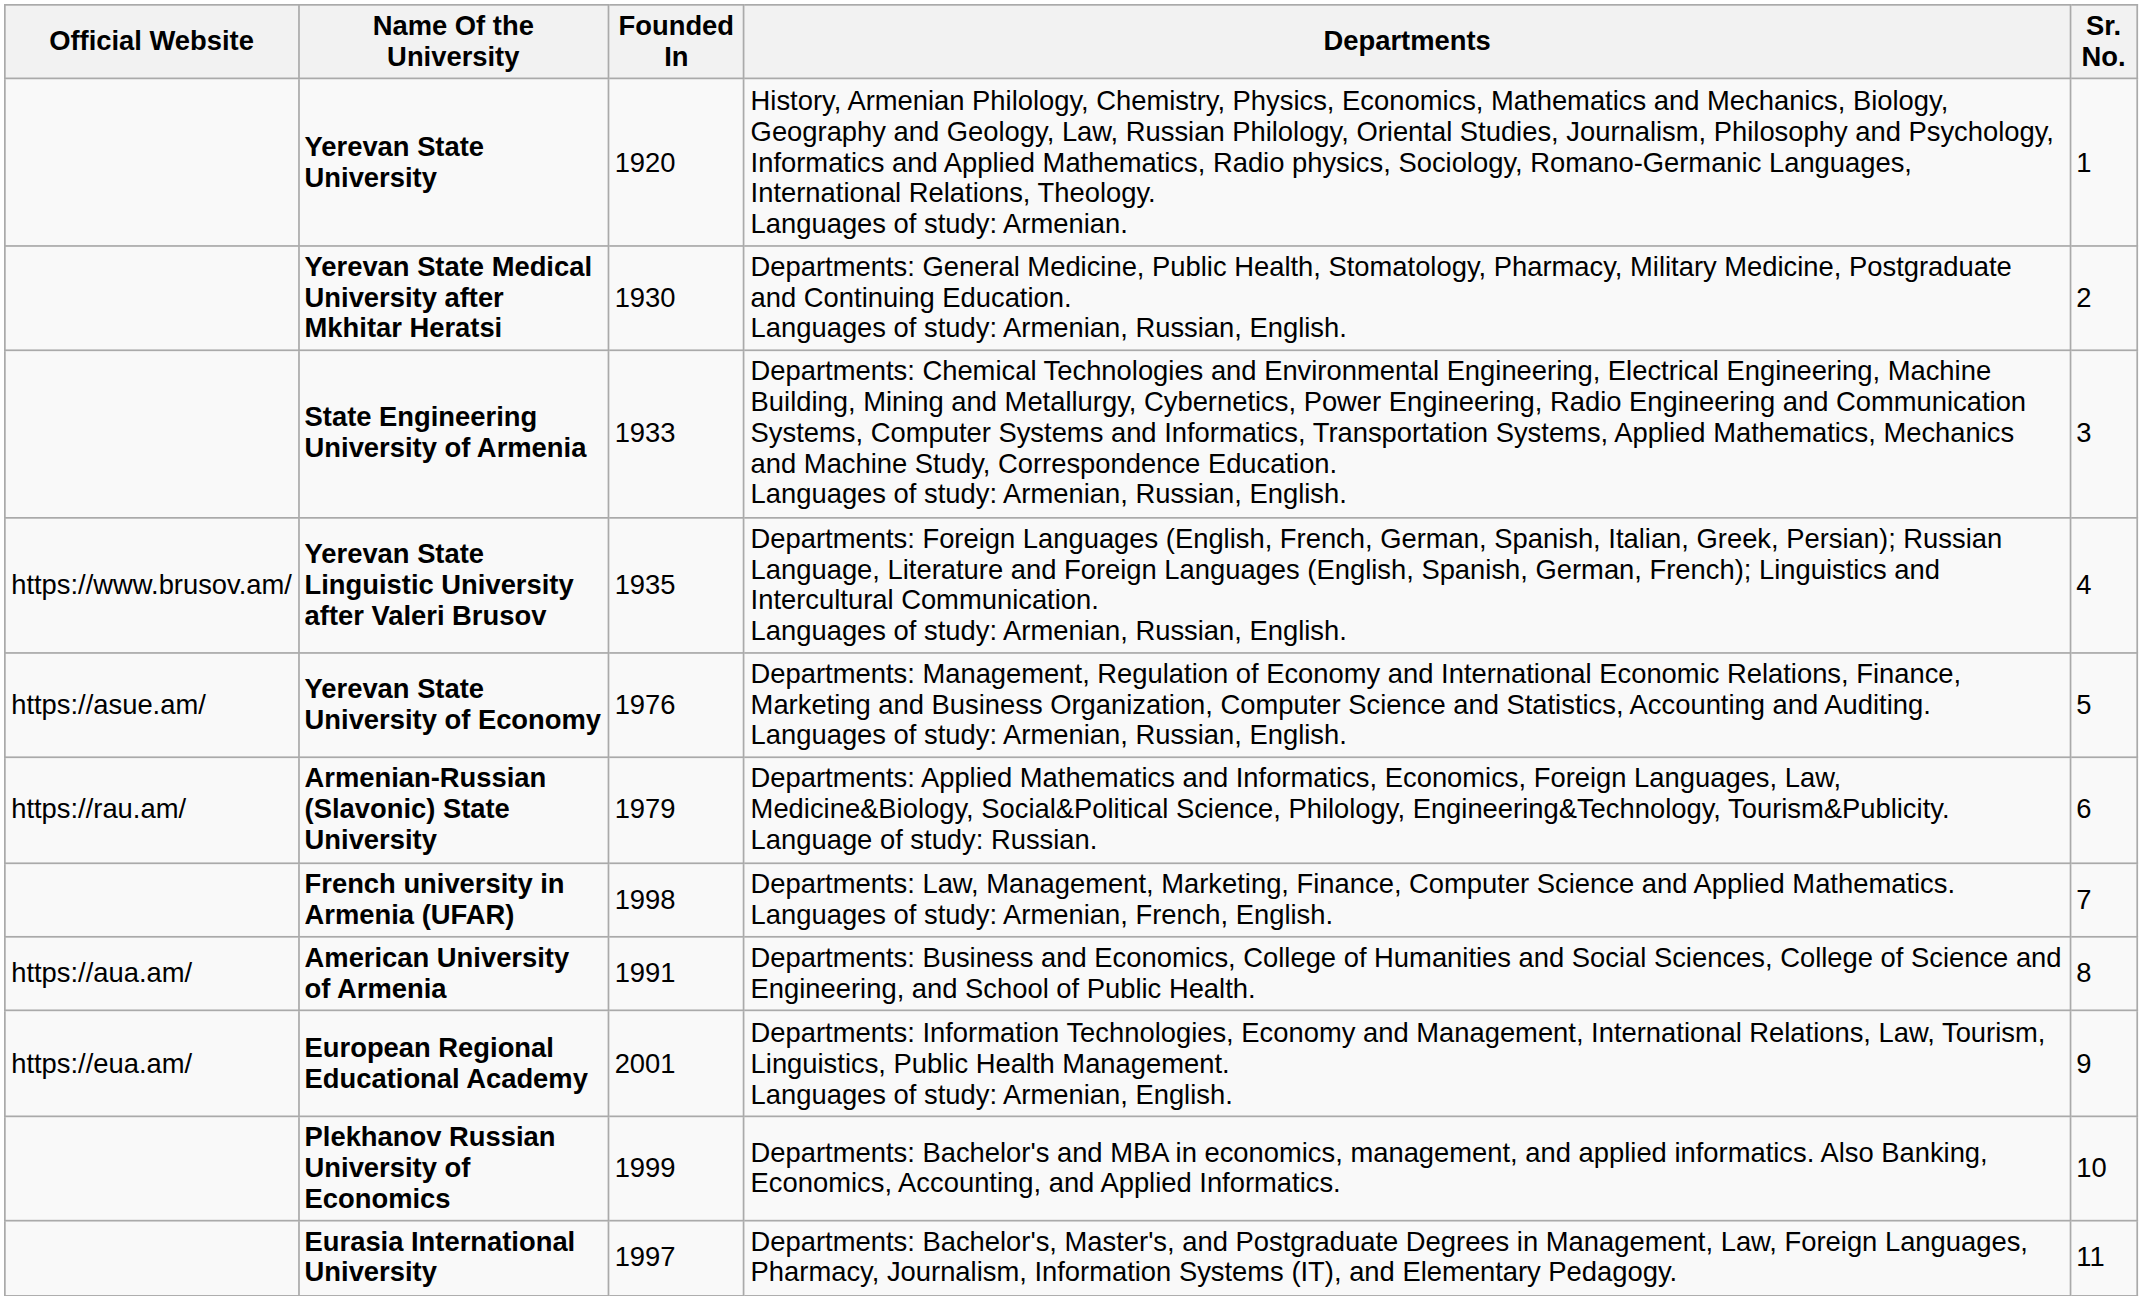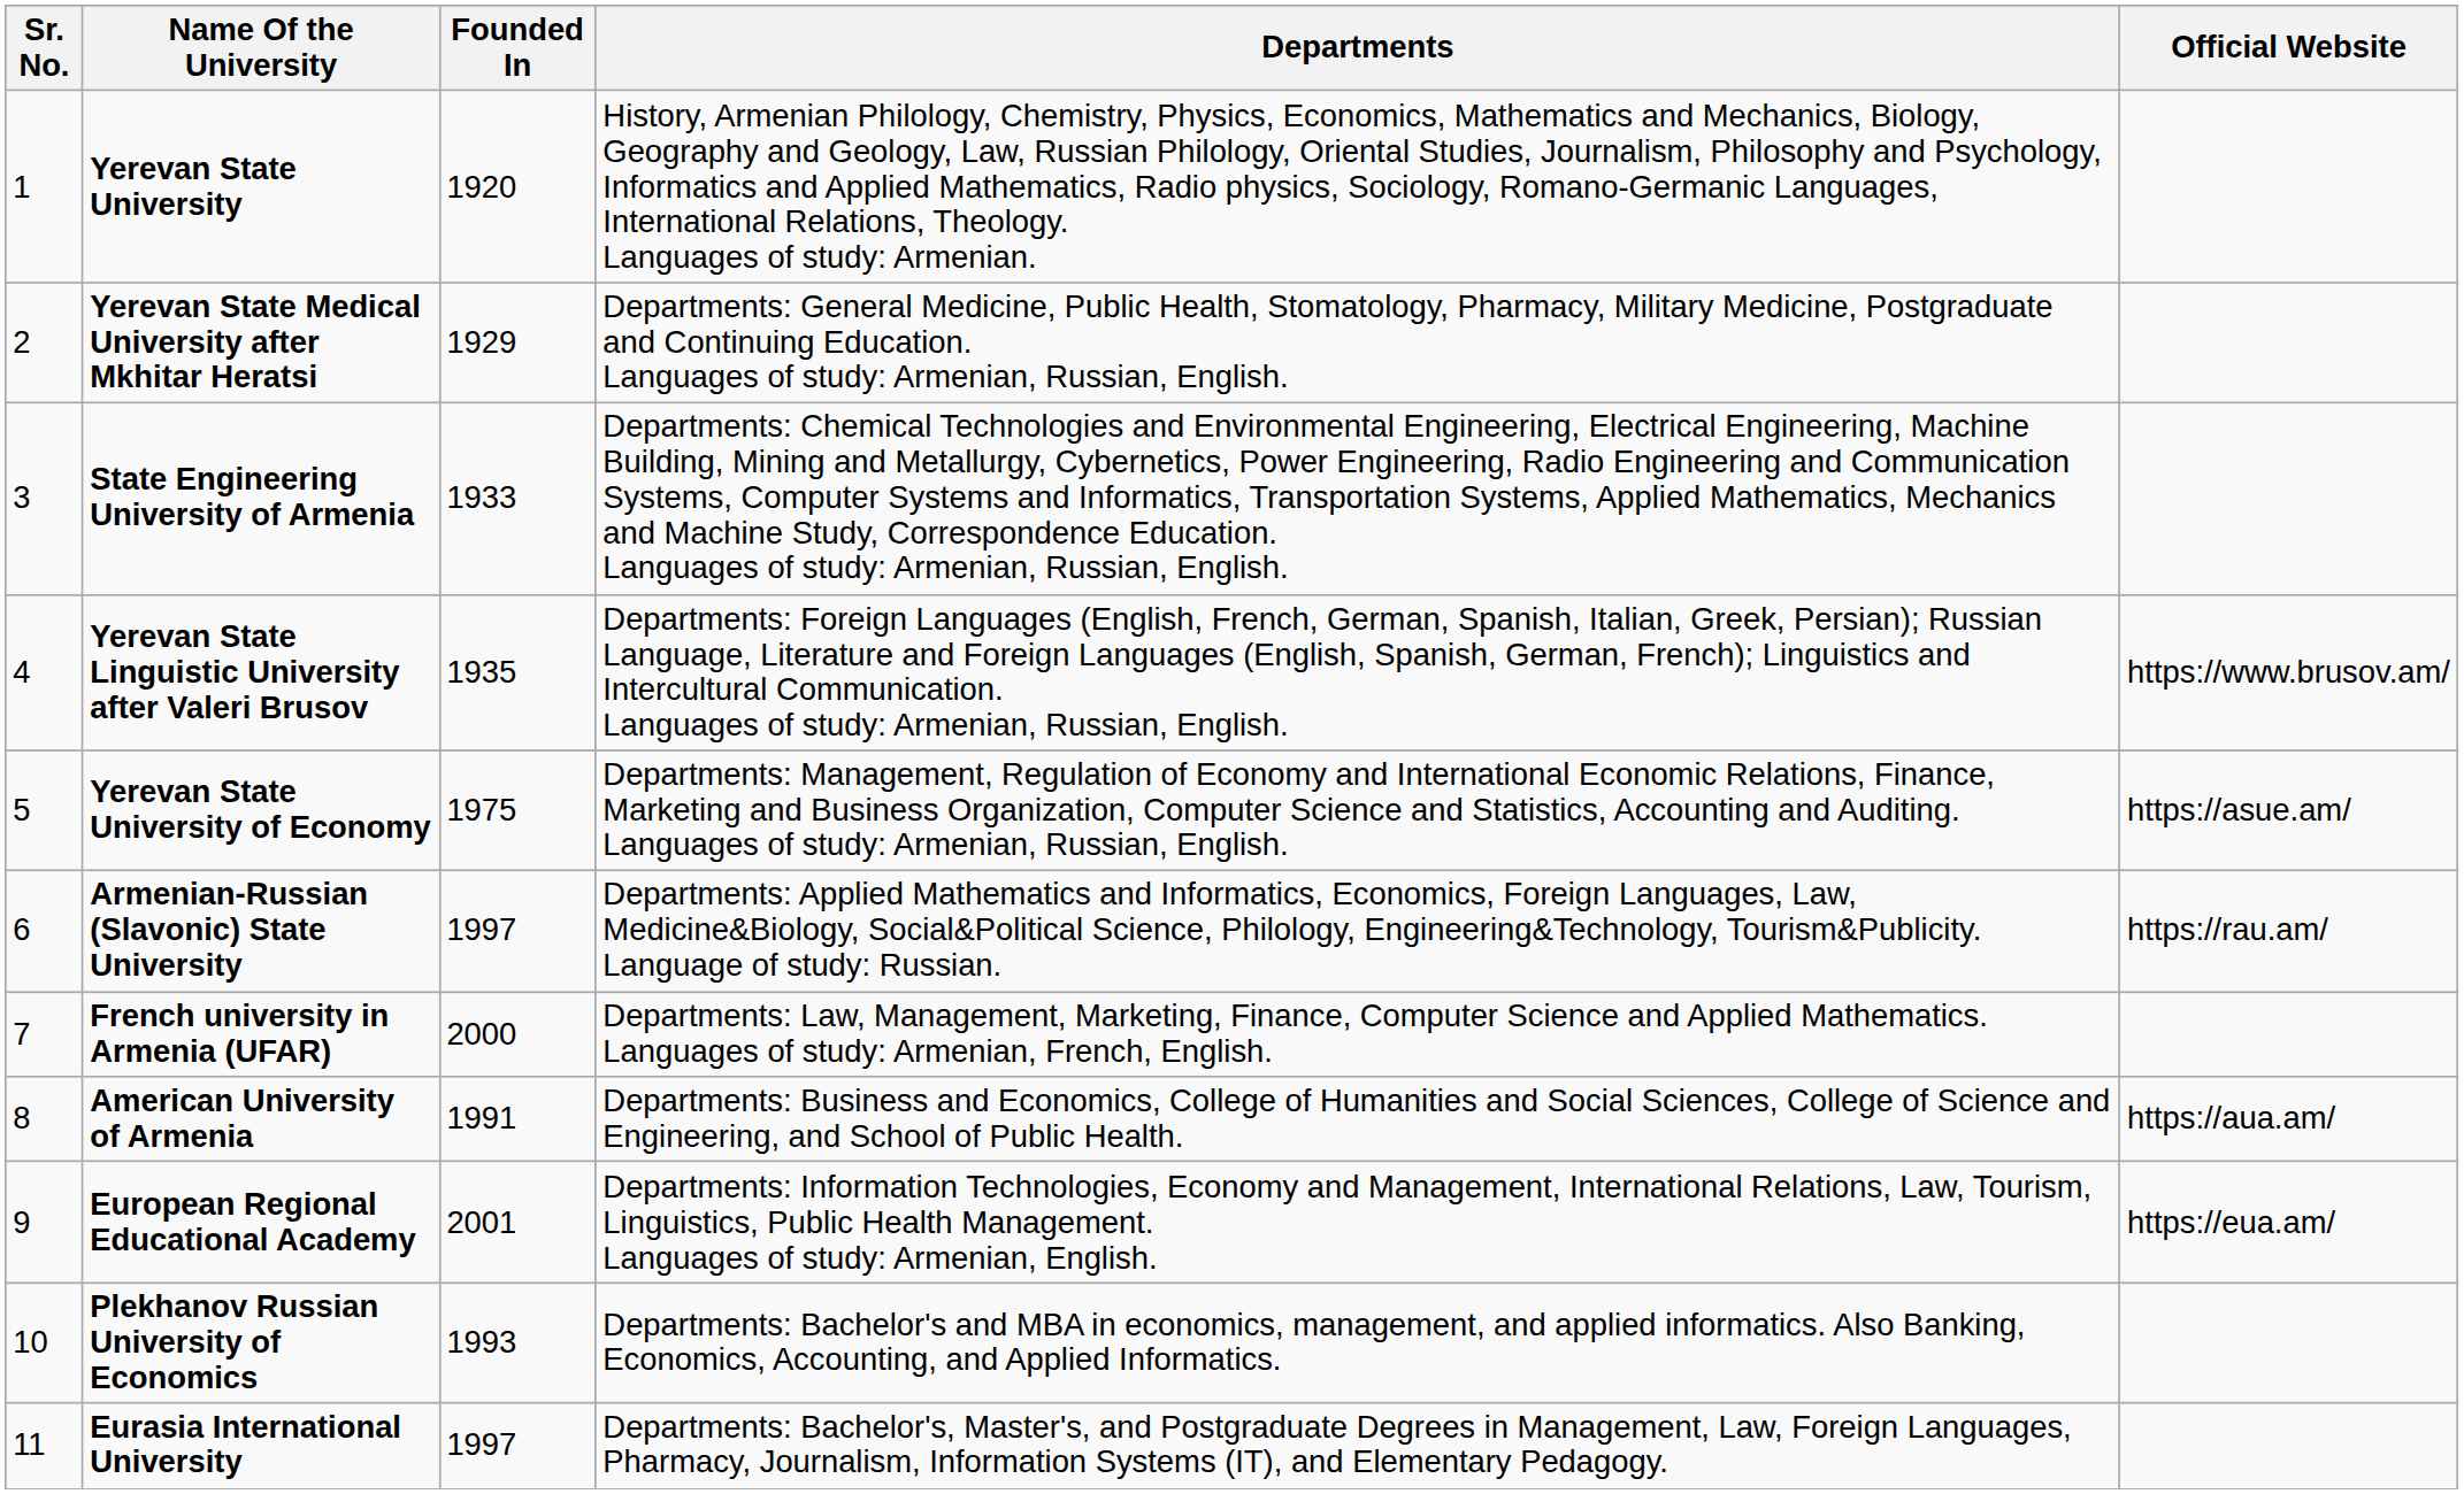columns swapped: Sr. No. <-> Official Website
Yerevan State Medical University after Mkhitar Heratsi | Founded In: 1930 -> 1929
Yerevan State University of Economy | Founded In: 1976 -> 1975
Armenian-Russian (Slavonic) State University | Founded In: 1979 -> 1997
French university in Armenia (UFAR) | Founded In: 1998 -> 2000
Plekhanov Russian University of Economics | Founded In: 1999 -> 1993
